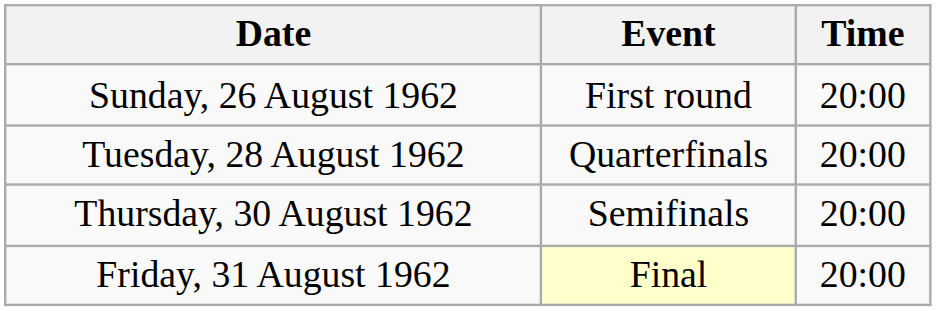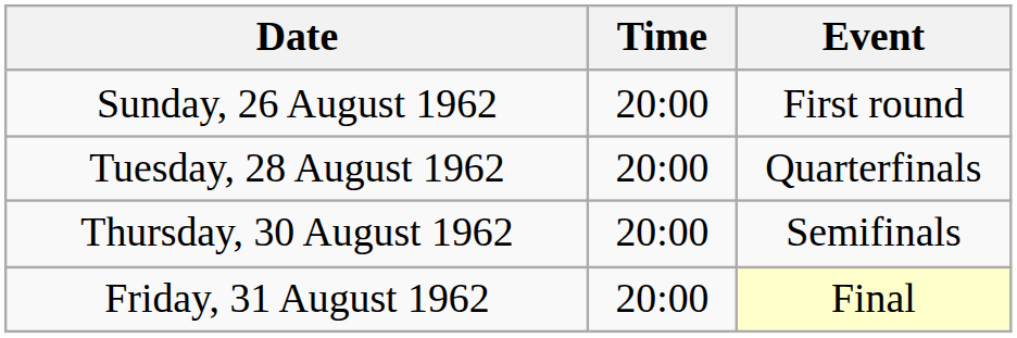columns swapped: Time <-> Event
